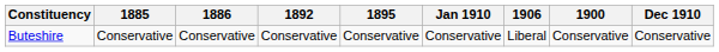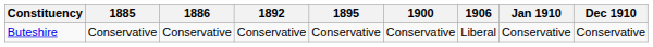columns swapped: 1900 <-> Jan 1910
